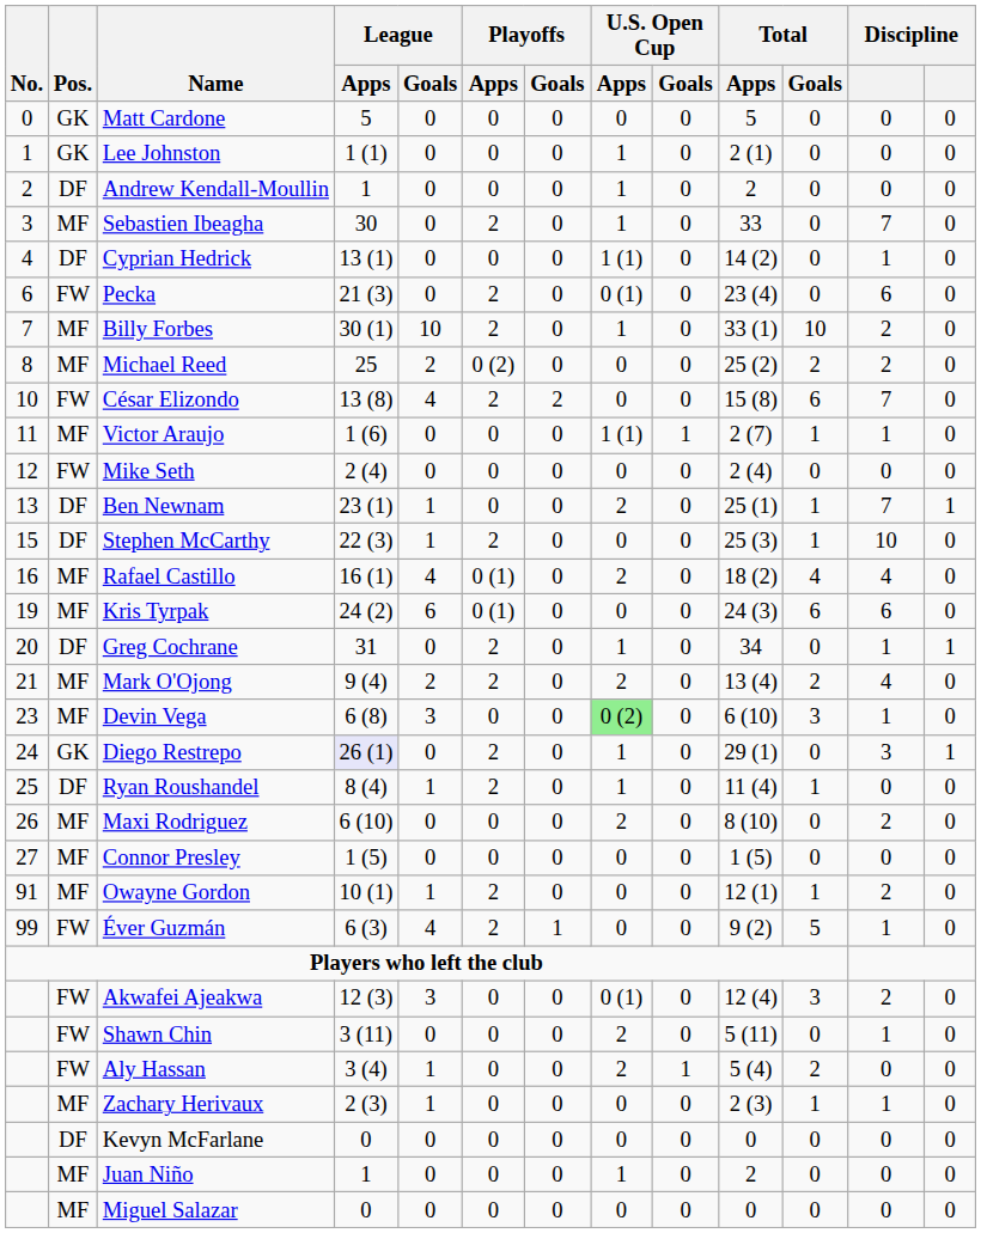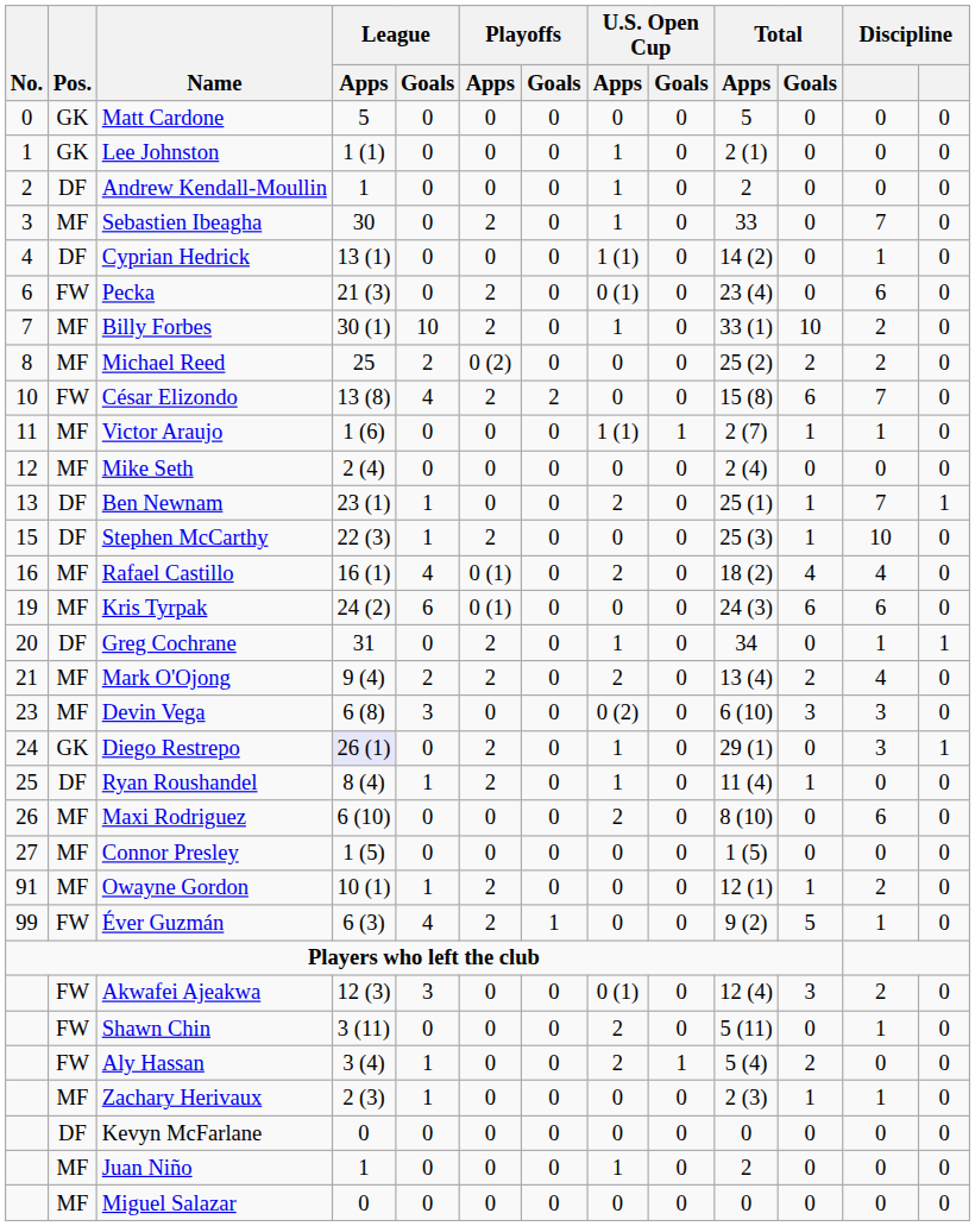Mike Seth | Pos.: FW -> MF
Devin Vega | U.S. Open Cup / Apps: lightgreen background -> no background
Devin Vega | column 12: 1 -> 3
Maxi Rodriguez | column 12: 2 -> 6
